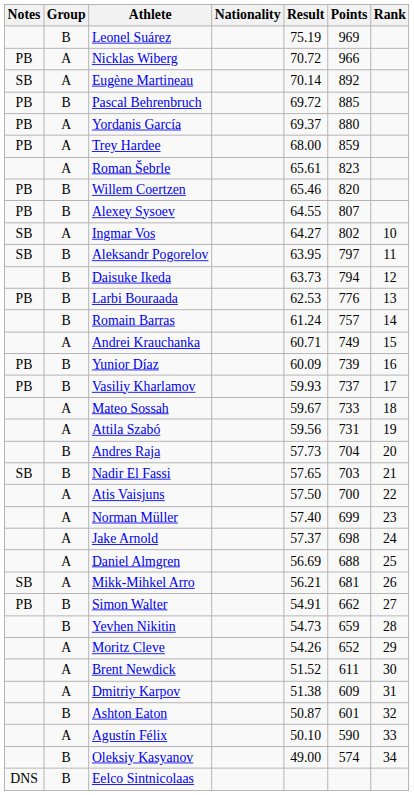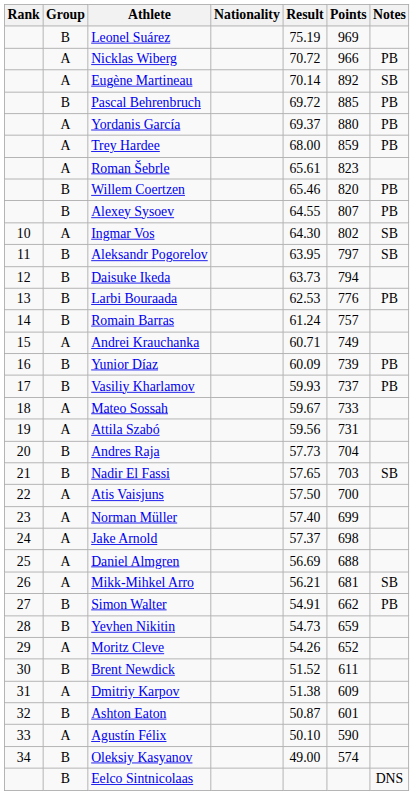columns swapped: Rank <-> Notes
Ingmar Vos | Result: 64.27 -> 64.30
Brent Newdick | Group: A -> B
